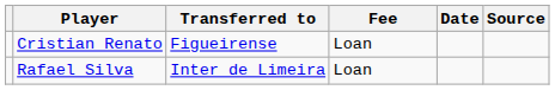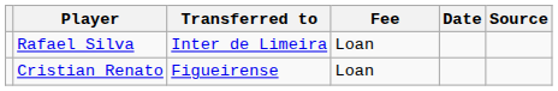rows swapped: Cristian Renato <-> Rafael Silva
